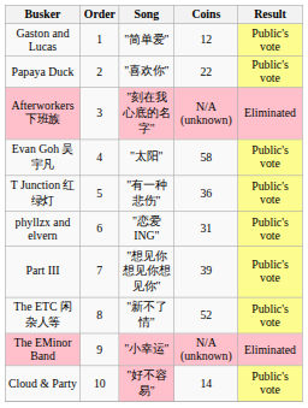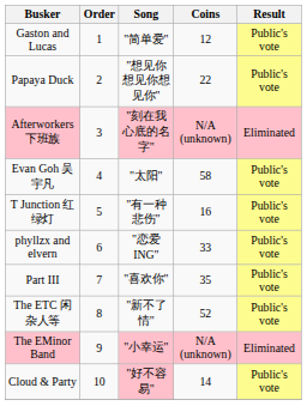Papaya Duck | Song: "喜欢你" -> "想见你想见你想见你"
T Junction 红绿灯 | Coins: 36 -> 16
phyllzx and elvern | Coins: 31 -> 33
Part III | Song: "想见你想见你想见你" -> "喜欢你"
Part III | Coins: 39 -> 35
